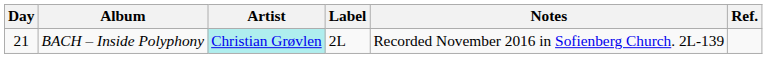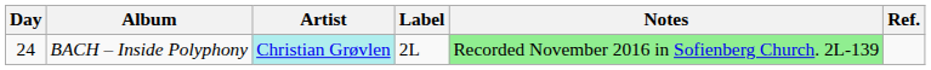BACH – Inside Polyphony | Day: 21 -> 24
BACH – Inside Polyphony | Notes: no background -> lightgreen background
